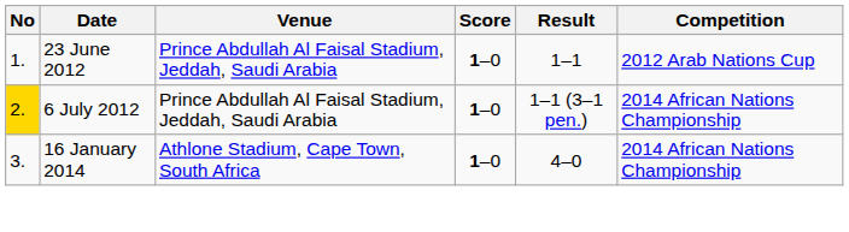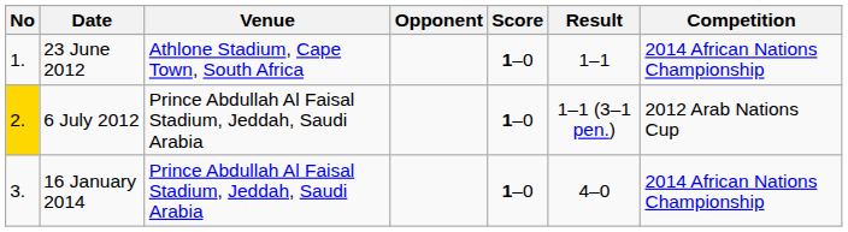+ column: Opponent
23 June 2012 | Venue: Prince Abdullah Al Faisal Stadium, Jeddah, Saudi Arabia -> Athlone Stadium, Cape Town, South Africa
23 June 2012 | Competition: 2012 Arab Nations Cup -> 2014 African Nations Championship
6 July 2012 | Competition: 2014 African Nations Championship -> 2012 Arab Nations Cup
16 January 2014 | Venue: Athlone Stadium, Cape Town, South Africa -> Prince Abdullah Al Faisal Stadium, Jeddah, Saudi Arabia
